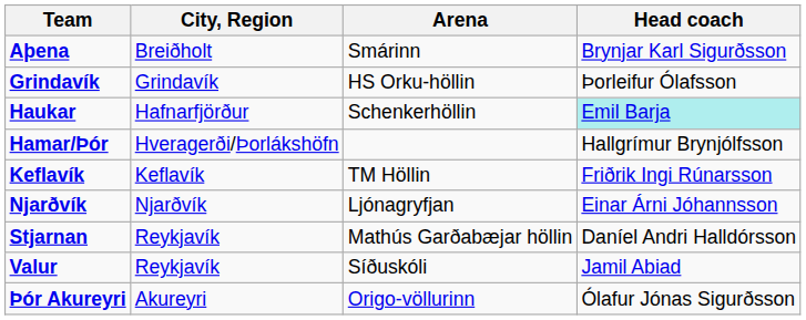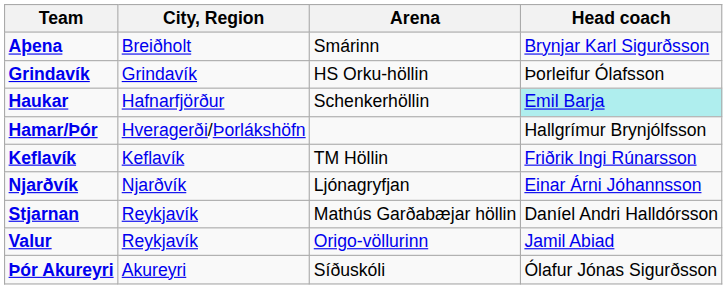Valur | Arena: Síðuskóli -> Origo-völlurinn
Þór Akureyri | Arena: Origo-völlurinn -> Síðuskóli
